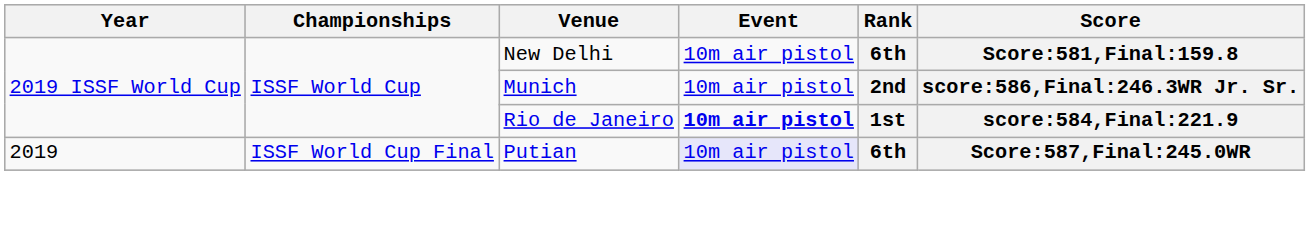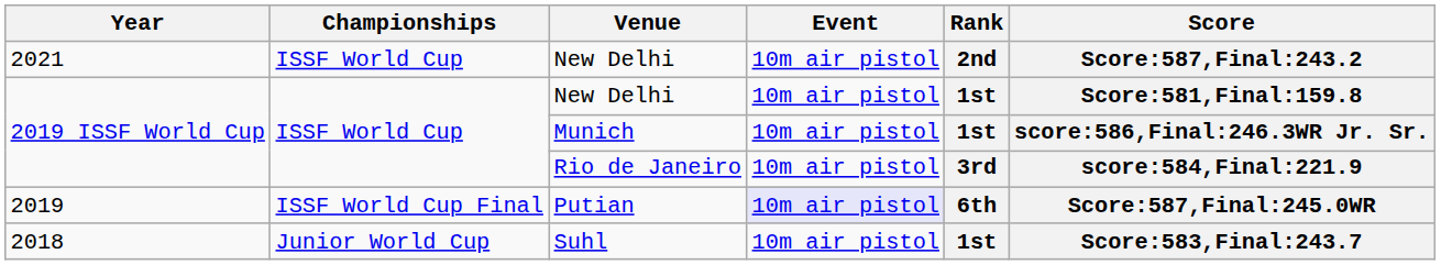+ row: 2021 | ISSF World Cup | New Delhi | 10m air pistol | 2nd | Score:587,Final:243.2
2019 ISSF World Cup / New Delhi | Rank: 6th -> 1st
Munich | Rank: 2nd -> 1st
Rio de Janeiro | Event: bold -> normal
Rio de Janeiro | Rank: 1st -> 3rd
+ row: 2018 | Junior World Cup | Suhl | 10m air pistol | 1st | Score:583,Final:243.7
